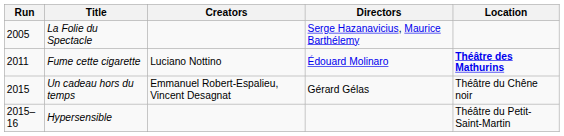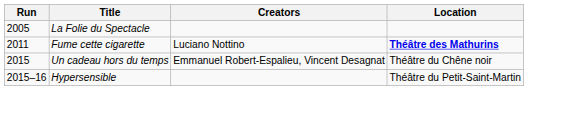- column: Directors | Serge Hazanavicius, Maurice Barthélemy | Édouard Molinaro | Gérard Gélas
